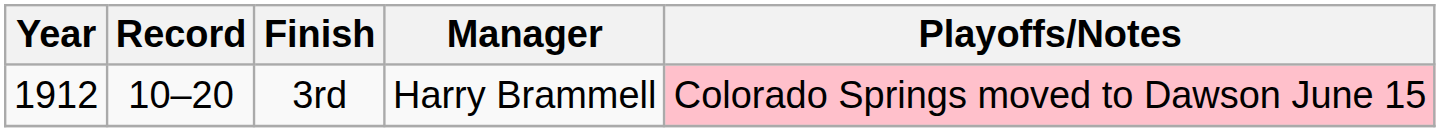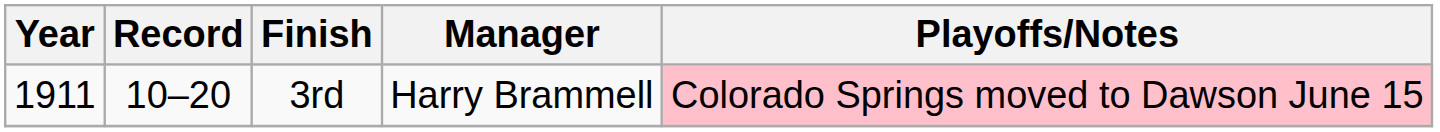3rd | Year: 1912 -> 1911
